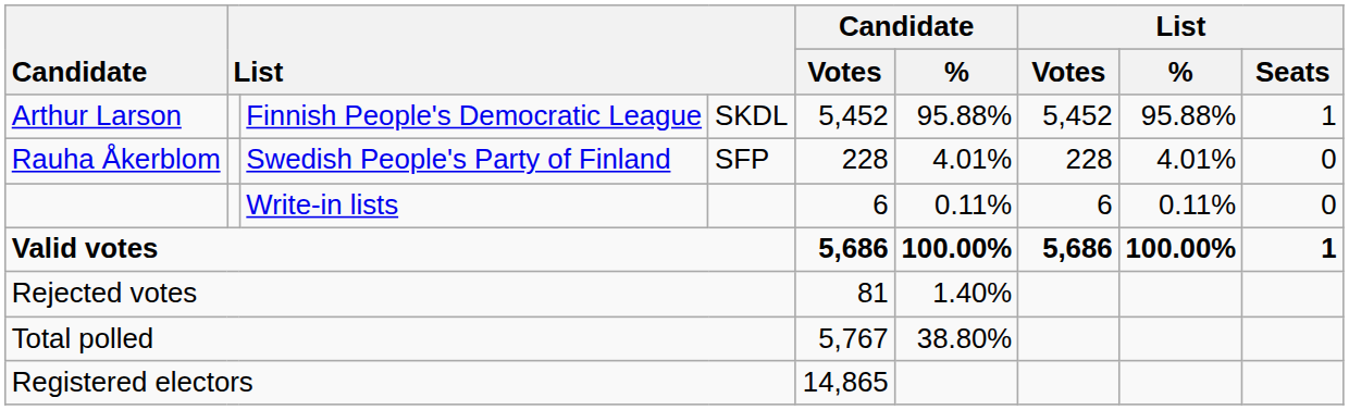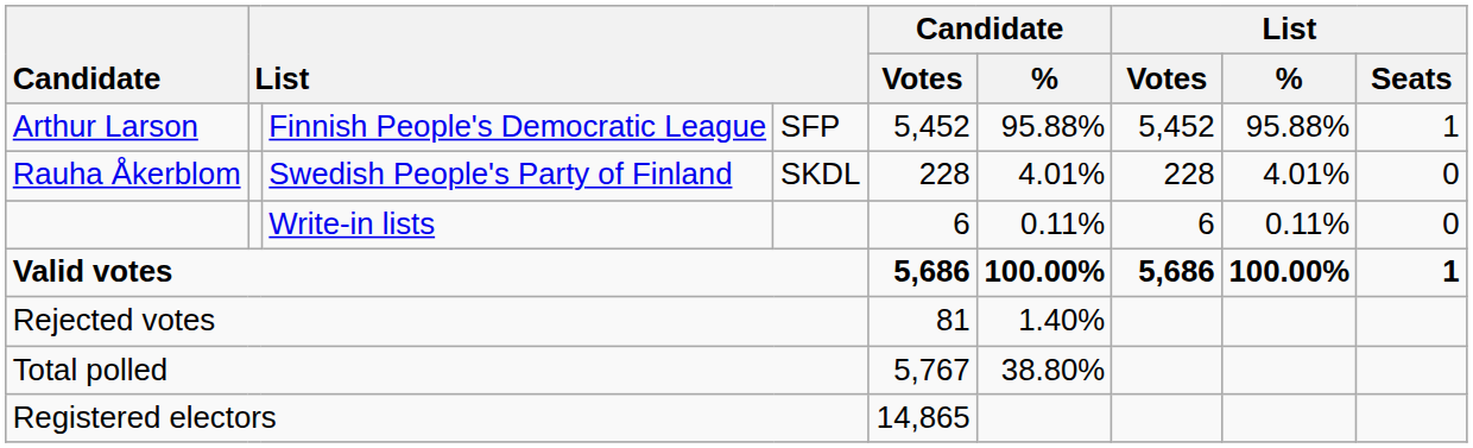Arthur Larson | column 4: SKDL -> SFP
Rauha Åkerblom | column 4: SFP -> SKDL
